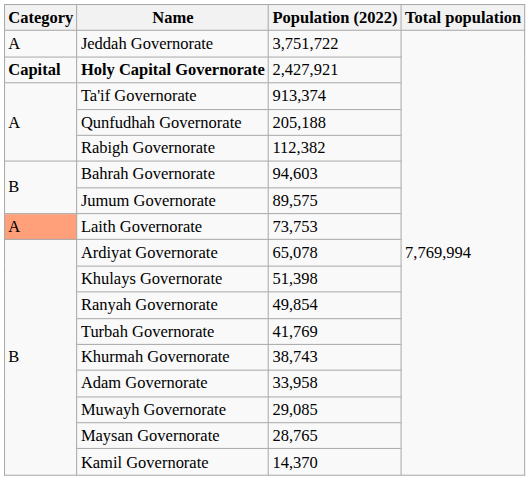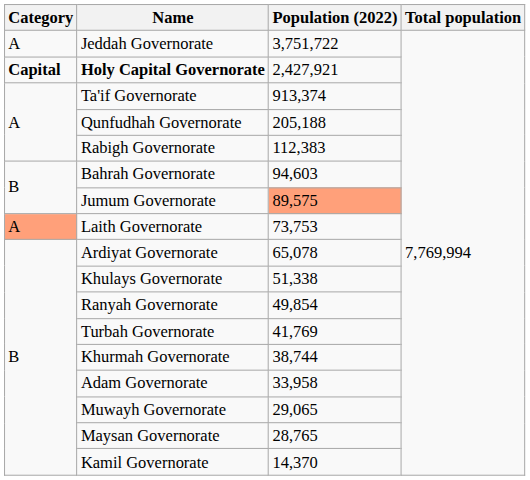Rabigh Governorate | Population (2022): 112,382 -> 112,383
Jumum Governorate | Population (2022): no background -> lightsalmon background
Khulays Governorate | Population (2022): 51,398 -> 51,338
Khurmah Governorate | Population (2022): 38,743 -> 38,744
Muwayh Governorate | Population (2022): 29,085 -> 29,065
